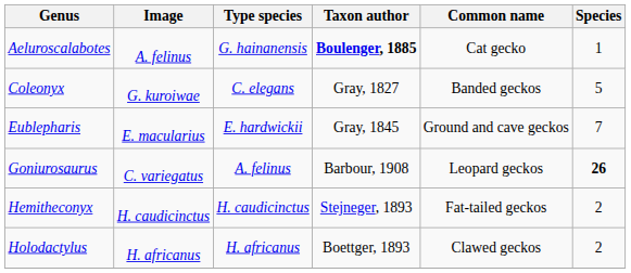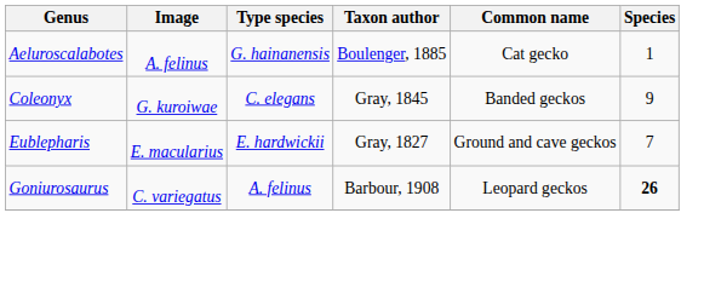Aeluroscalabotes | Taxon author: bold -> normal
Coleonyx | Taxon author: Gray, 1827 -> Gray, 1845
Coleonyx | Species: 5 -> 9
Eublepharis | Taxon author: Gray, 1845 -> Gray, 1827
- row: Hemitheconyx | H. caudicinctus | H. caudicinctus | Stejneger, 1893 | Fat-tailed geckos | 2
- row: Holodactylus | H. africanus | H. africanus | Boettger, 1893 | Clawed geckos | 2
